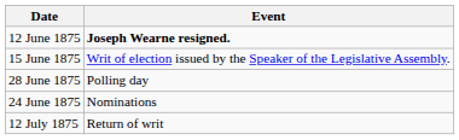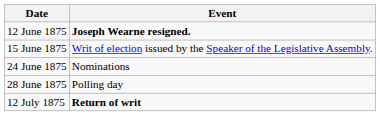rows swapped: 24 June 1875 <-> 28 June 1875
12 July 1875 | Event: normal -> bold
